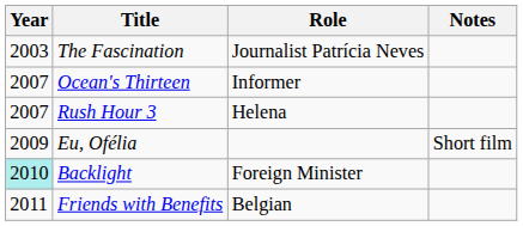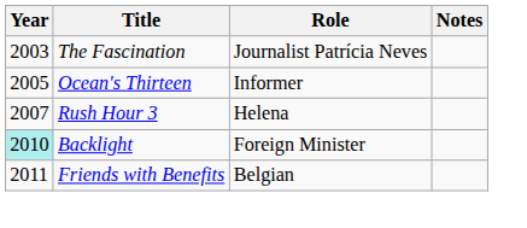Ocean's Thirteen | Year: 2007 -> 2005
- row: 2009 | Eu, Ofélia | Short film
